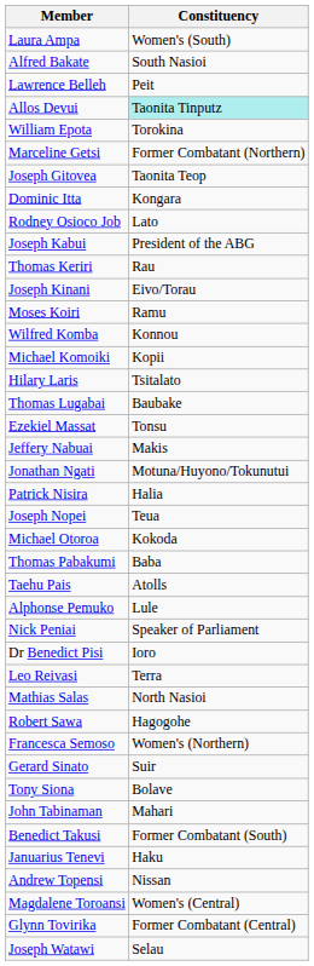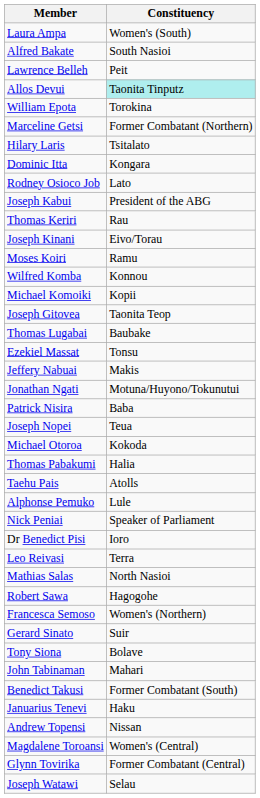rows swapped: Joseph Gitovea <-> Hilary Laris
Patrick Nisira | Constituency: Halia -> Baba
Thomas Pabakumi | Constituency: Baba -> Halia
